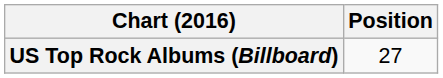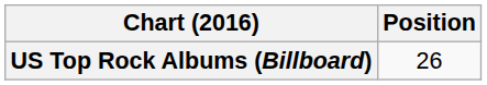US Top Rock Albums (Billboard) | Position: 27 -> 26
